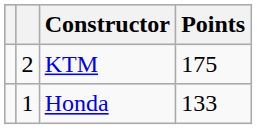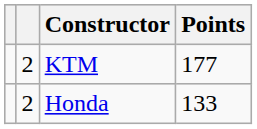KTM | Points: 175 -> 177
Honda | column 2: 1 -> 2
